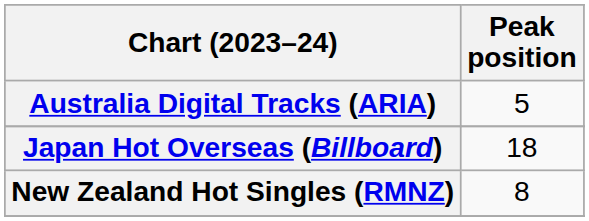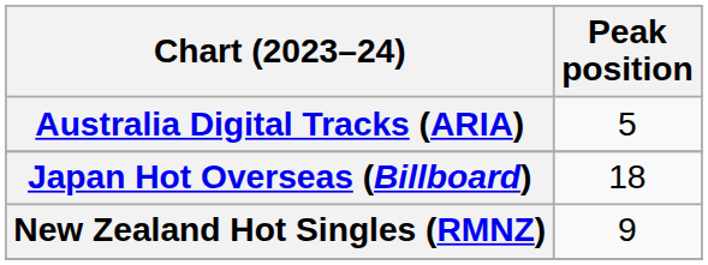New Zealand Hot Singles (RMNZ) | Peak position: 8 -> 9
